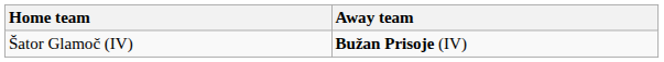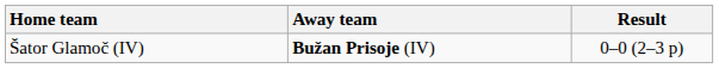+ column: Result | 0–0 (2–3 p)
